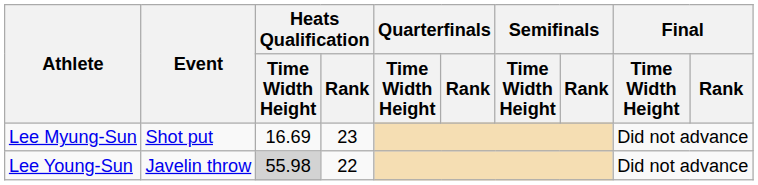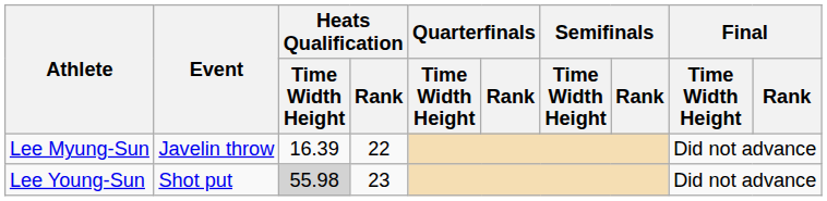Lee Myung-Sun | Event: Shot put -> Javelin throw
Lee Myung-Sun | Heats Qualification / Time Width Height: 16.69 -> 16.39
Lee Myung-Sun | Heats Qualification / Rank: 23 -> 22
Lee Young-Sun | Event: Javelin throw -> Shot put
Lee Young-Sun | Heats Qualification / Rank: 22 -> 23
